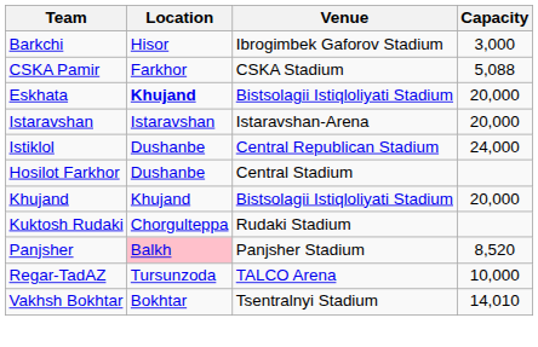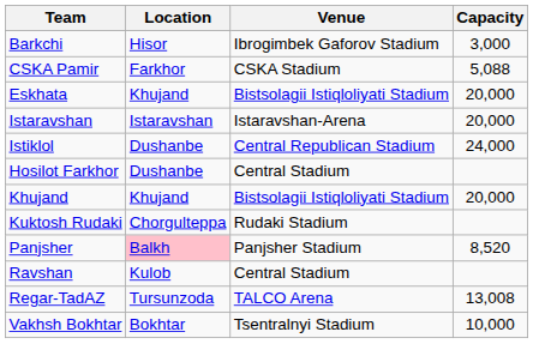Eskhata | Location: bold -> normal
+ row: Ravshan | Kulob | Central Stadium
Regar-TadAZ | Capacity: 10,000 -> 13,008
Vakhsh Bokhtar | Capacity: 14,010 -> 10,000
